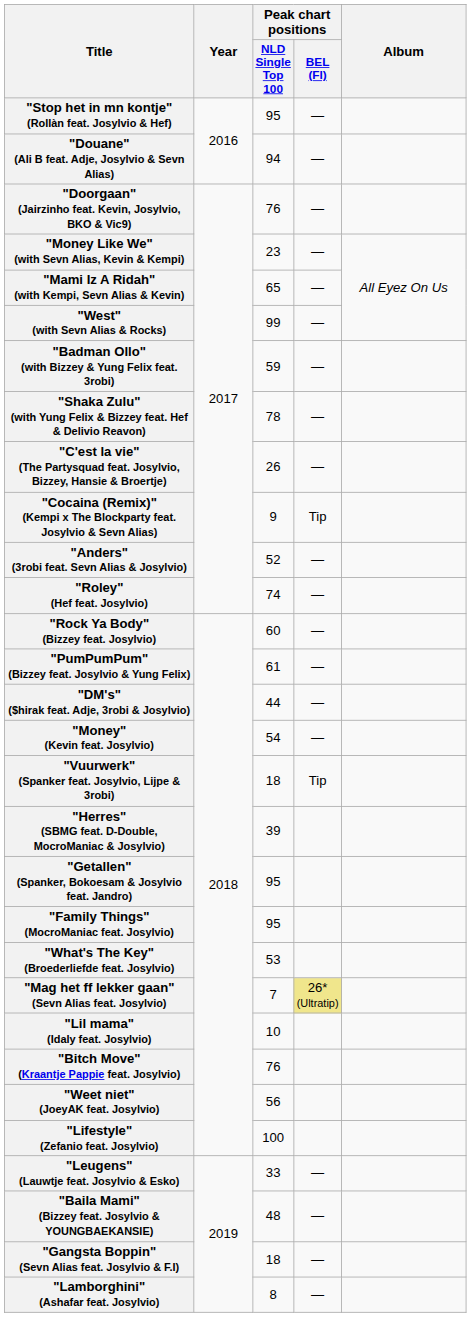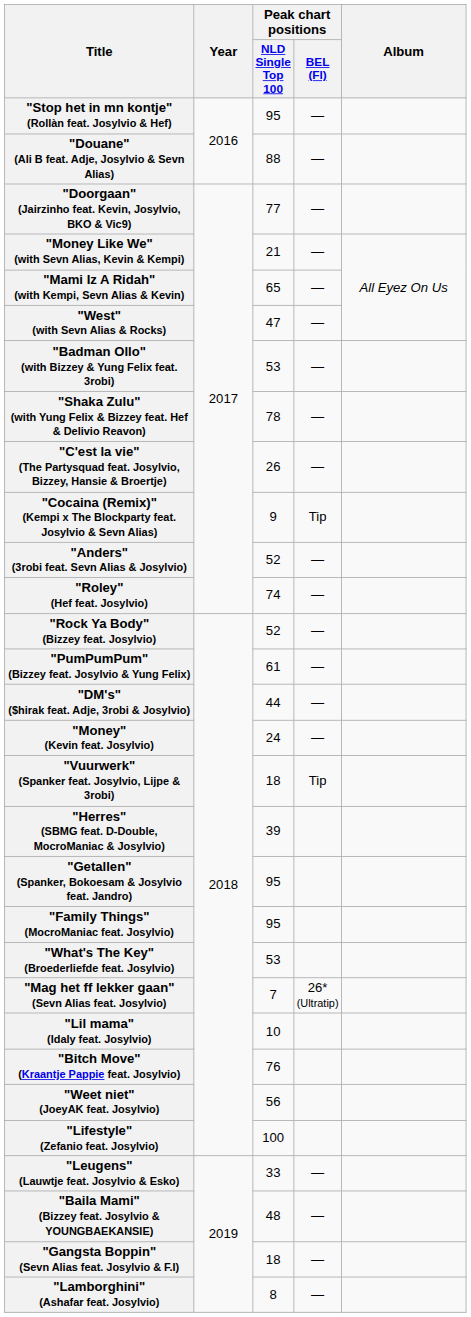"Douane" (Ali B feat. Adje, Josylvio & Sevn Alias) | Peak chart positions / NLD Single Top 100: 94 -> 88
"Doorgaan" (Jairzinho feat. Kevin, Josylvio, BKO & Vic9) | Peak chart positions / NLD Single Top 100: 76 -> 77
"Money Like We" (with Sevn Alias, Kevin & Kempi) | Peak chart positions / NLD Single Top 100: 23 -> 21
"West" (with Sevn Alias & Rocks) | Peak chart positions / NLD Single Top 100: 99 -> 47
"Badman Ollo" (with Bizzey & Yung Felix feat. 3robi) | Peak chart positions / NLD Single Top 100: 59 -> 53
"Rock Ya Body" (Bizzey feat. Josylvio) | Peak chart positions / NLD Single Top 100: 60 -> 52
"Money" (Kevin feat. Josylvio) | Peak chart positions / NLD Single Top 100: 54 -> 24
"Mag het ff lekker gaan" (Sevn Alias feat. Josylvio) | Peak chart positions / BEL (Fl): khaki background -> no background
